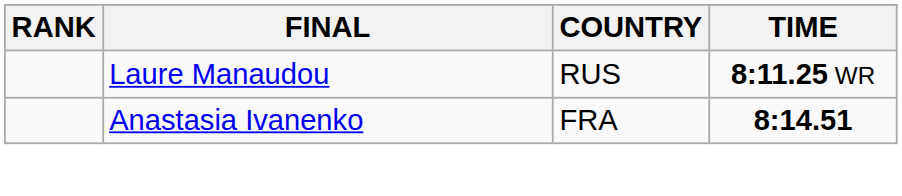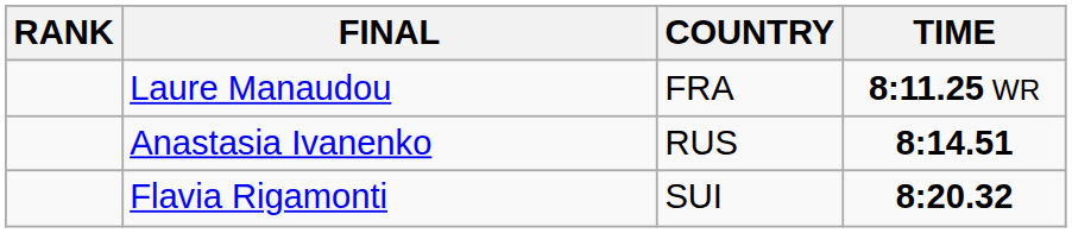Laure Manaudou | COUNTRY: RUS -> FRA
Anastasia Ivanenko | COUNTRY: FRA -> RUS
+ row: Flavia Rigamonti | SUI | 8:20.32
